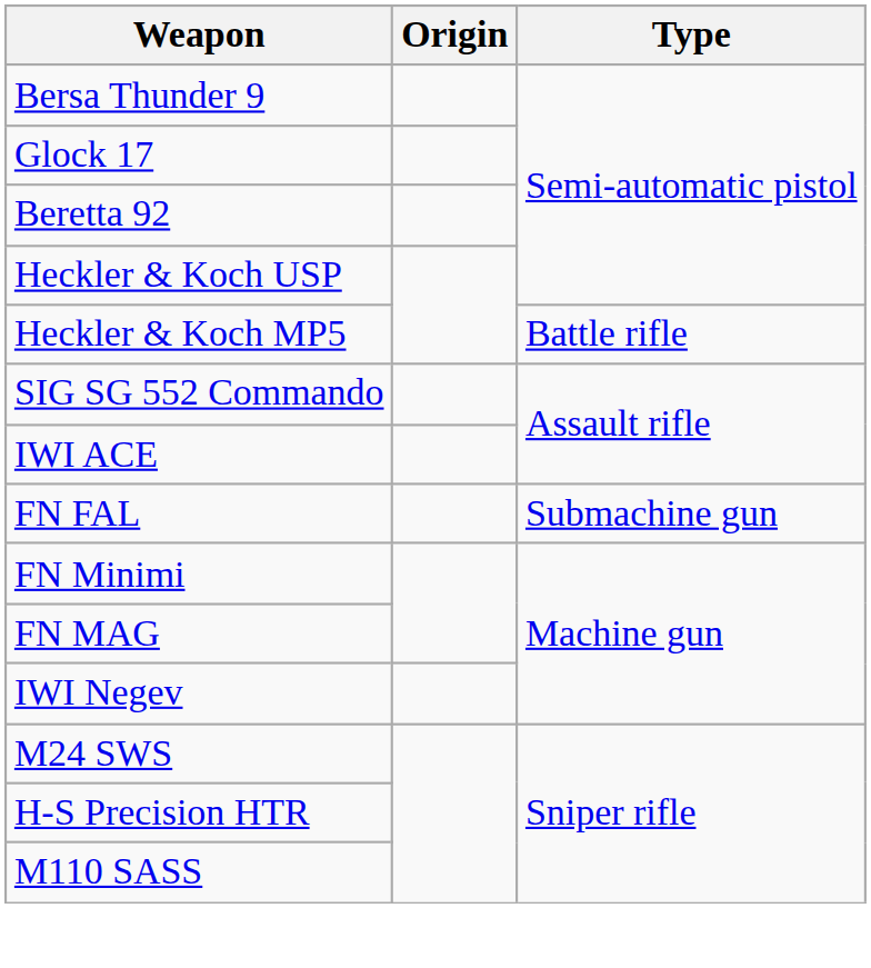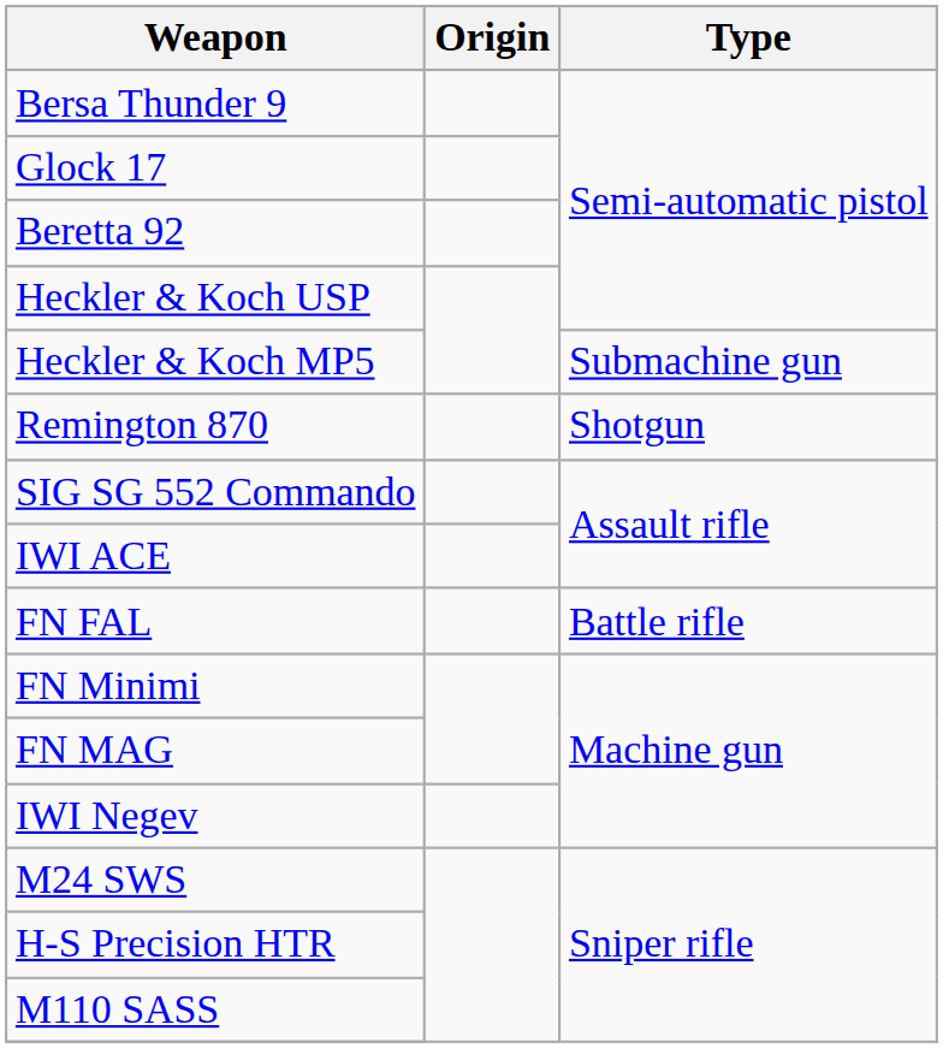Heckler & Koch MP5 | Type: Battle rifle -> Submachine gun
+ row: Remington 870 | Shotgun
FN FAL | Type: Submachine gun -> Battle rifle
